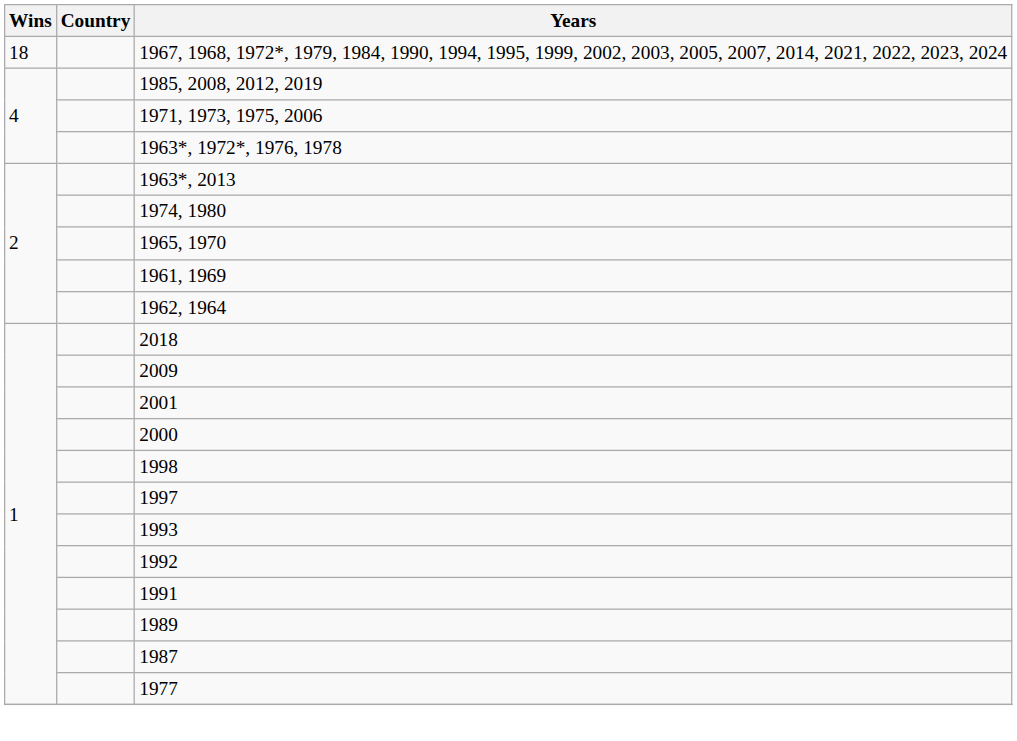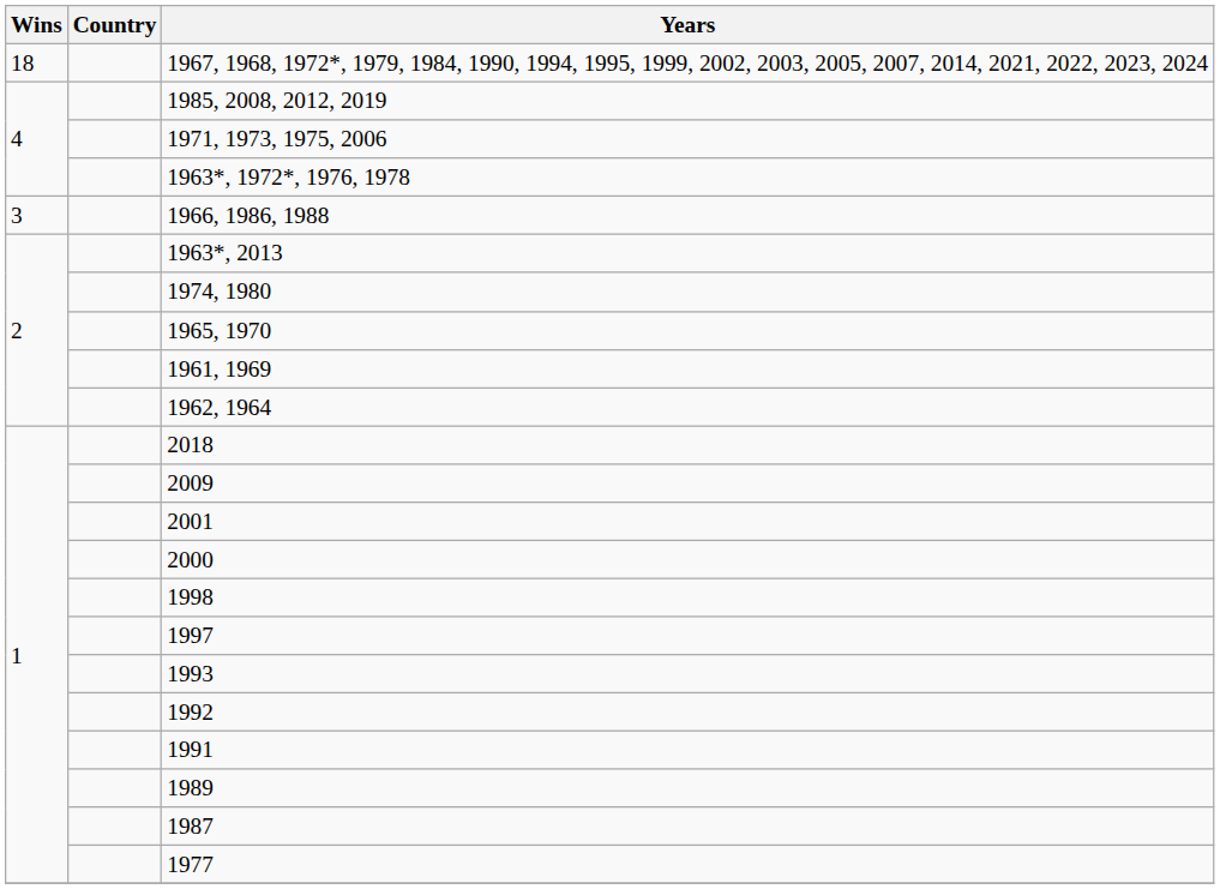+ row: 3 | 1966, 1986, 1988
